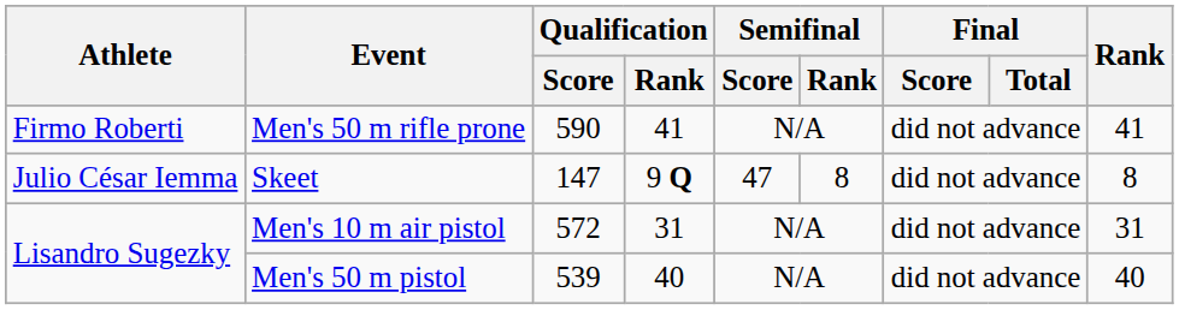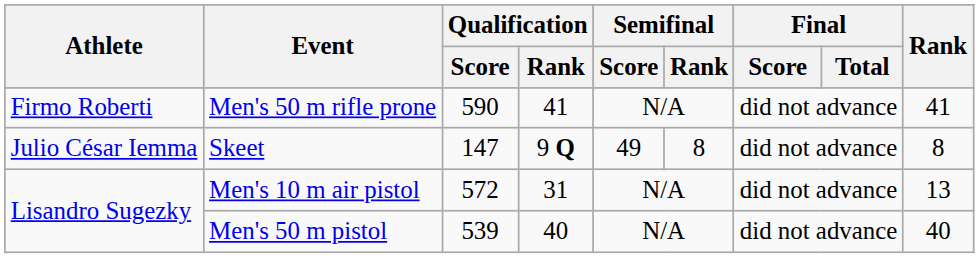Skeet | Semifinal / Score: 47 -> 49
Men's 10 m air pistol | Rank: 31 -> 13
